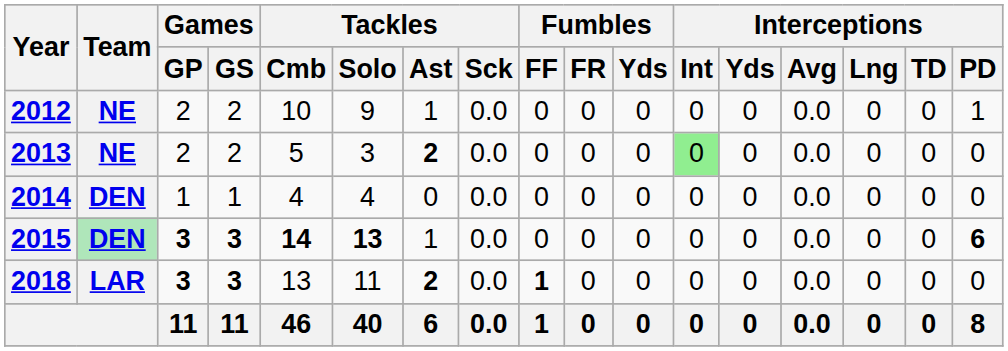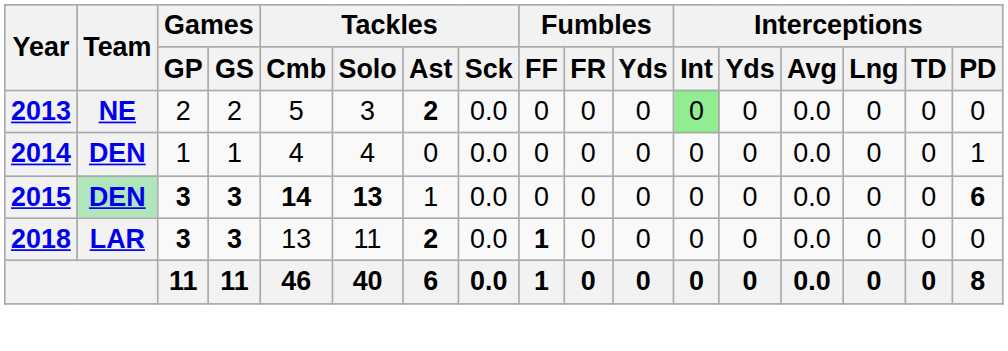- row: 2012 | NE | 2 | 2 | 10 | 9 | 1 | 0.0 | 0 | 0 | 0 | 0 | 0 | 0.0 | 0 | 0 | 1
2014 | Interceptions / PD: 0 -> 1
